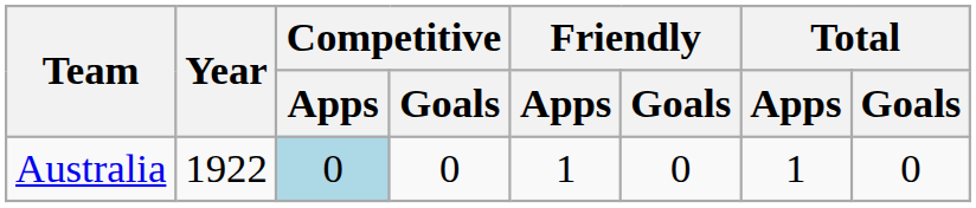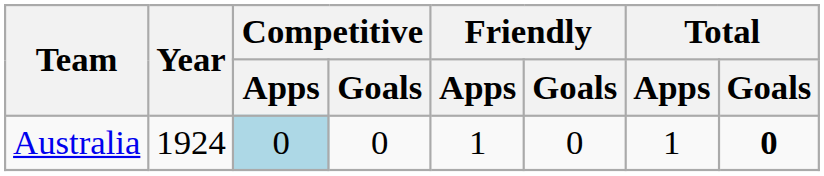Australia | Year: 1922 -> 1924
Australia | Total / Goals: normal -> bold
